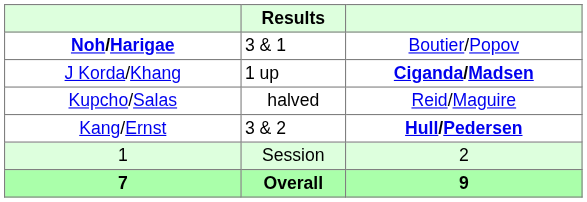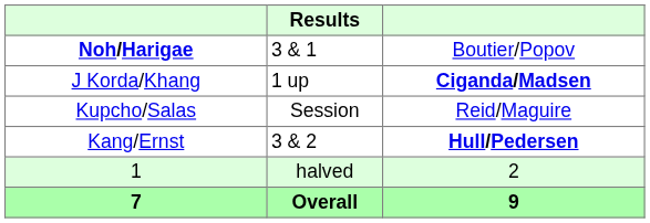Kupcho/Salas | Results: halved -> Session
1 | Results: Session -> halved
